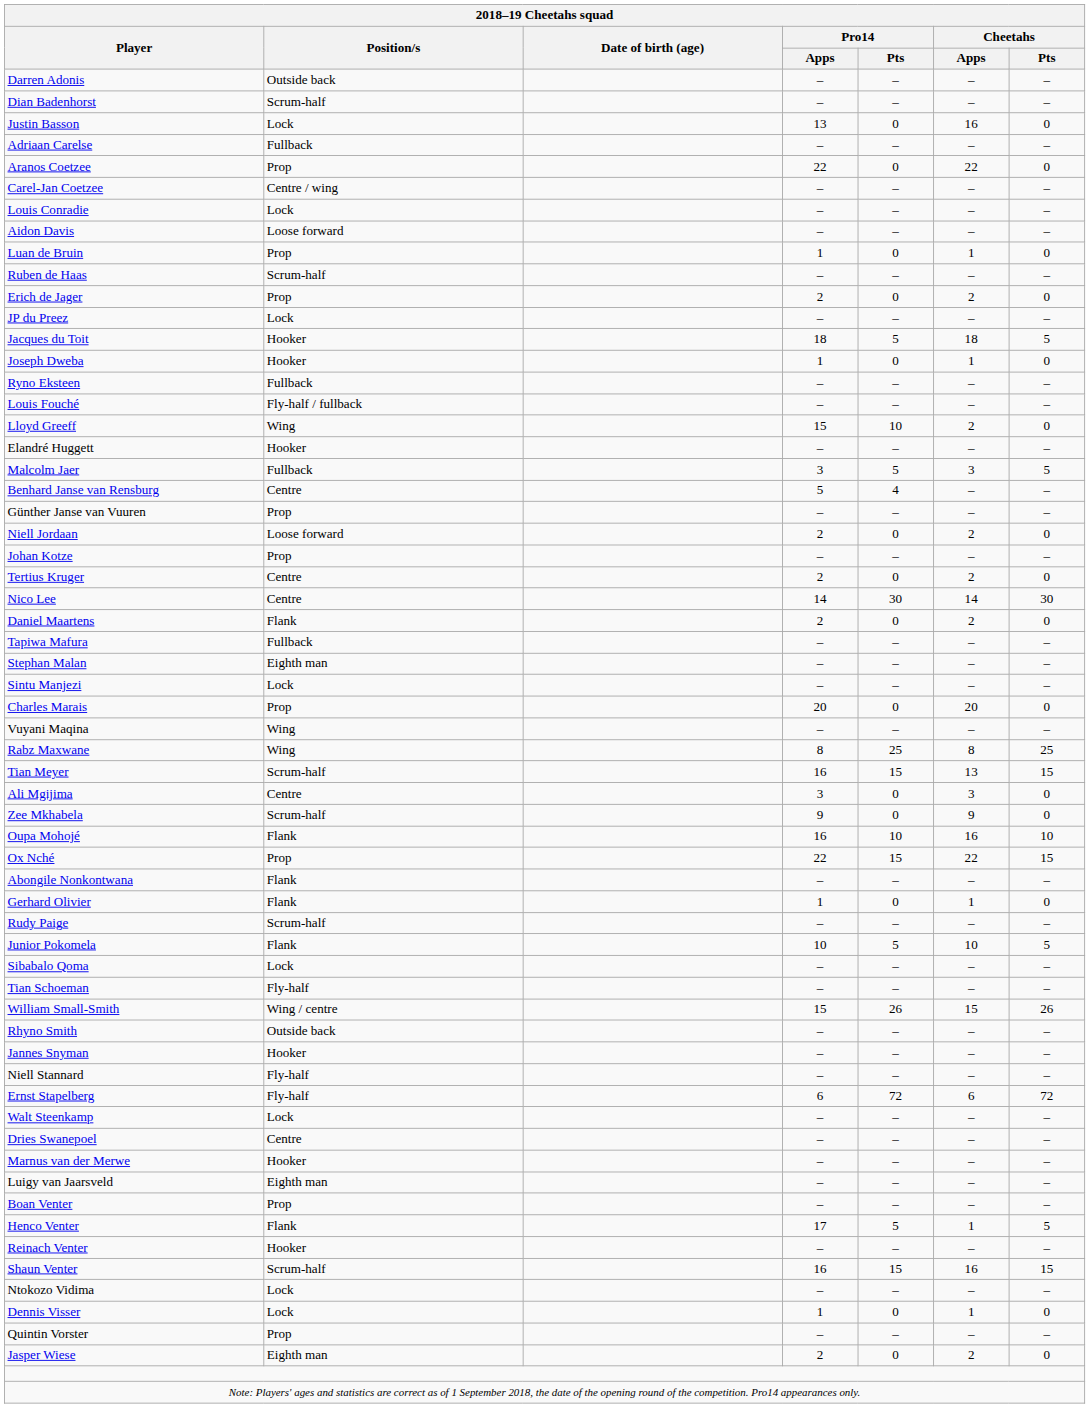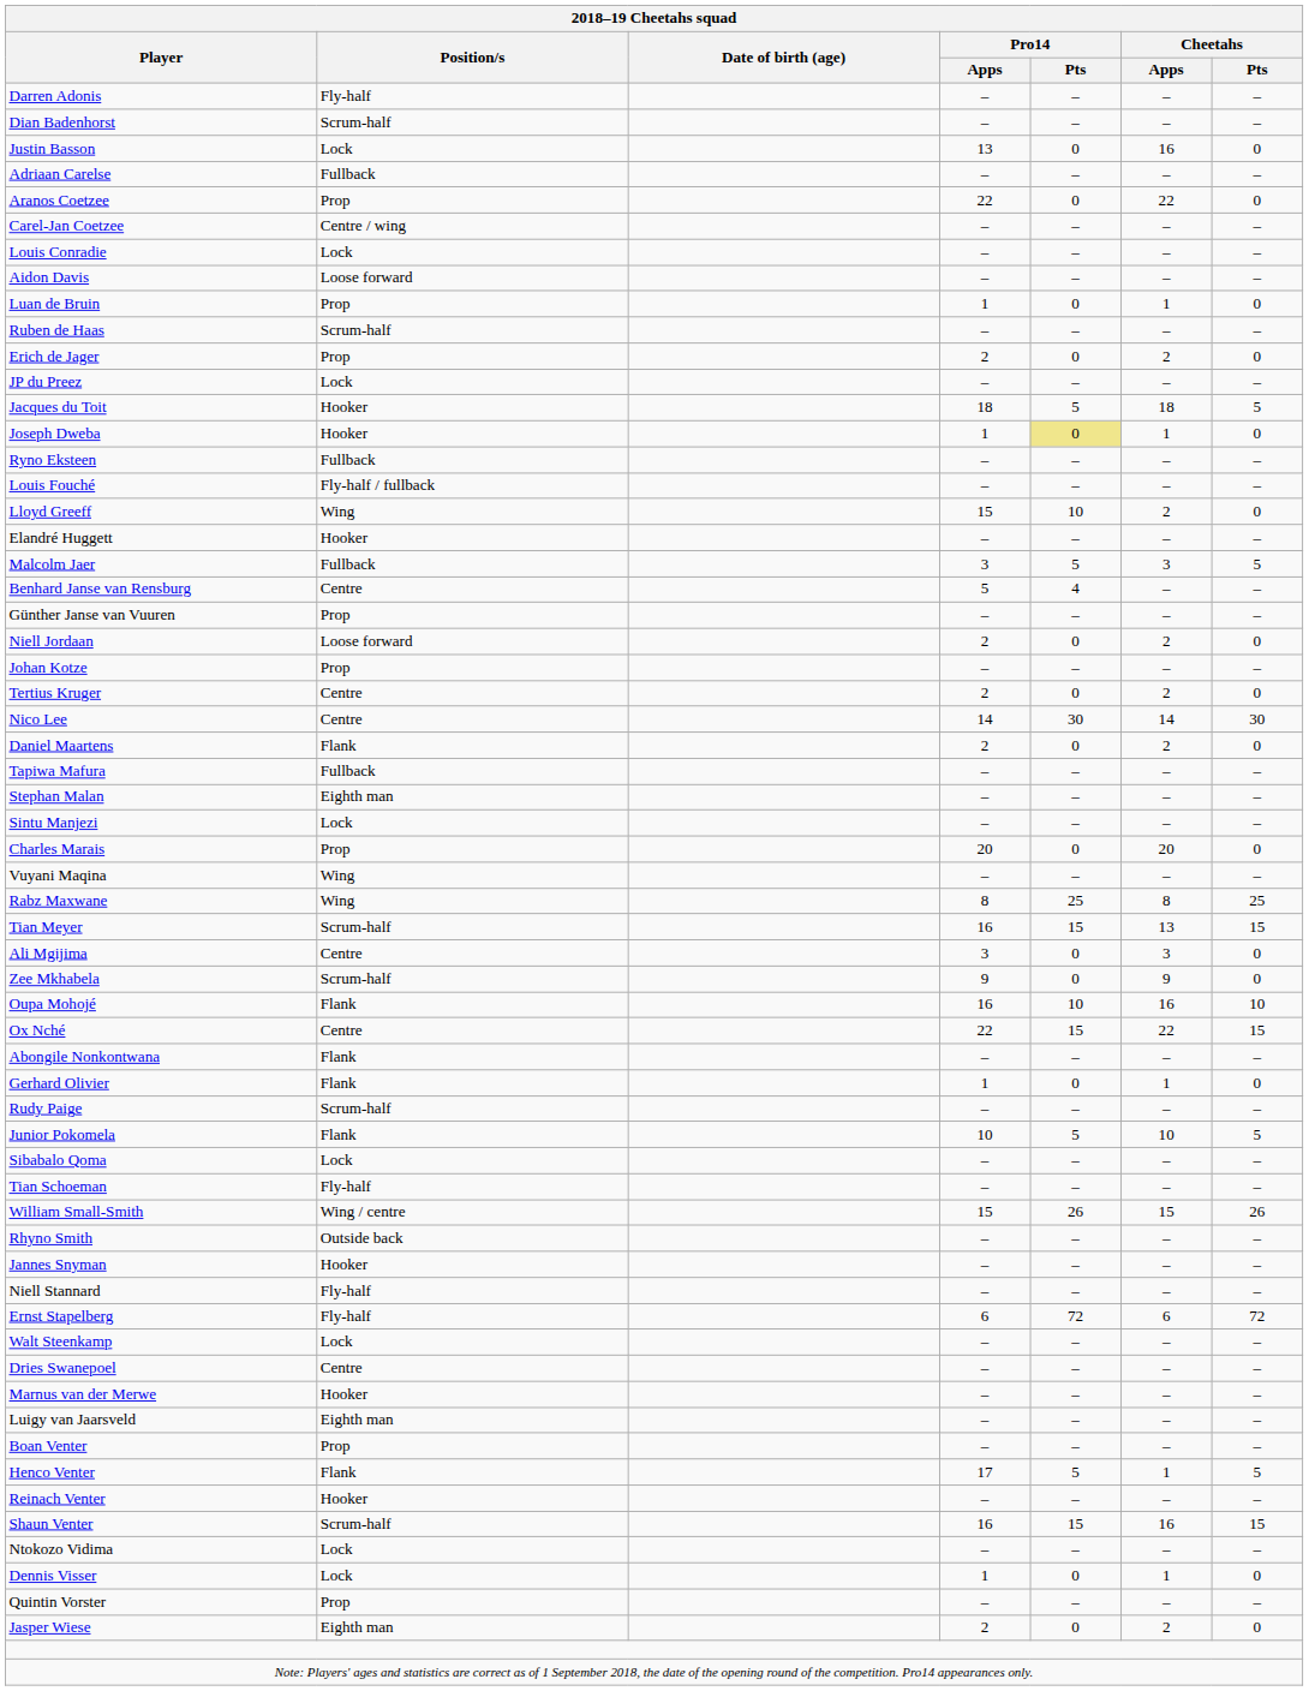Darren Adonis | Position/s: Outside back -> Fly-half
Joseph Dweba | Pro14 / Pts: no background -> khaki background
Ox Nché | Position/s: Prop -> Centre
